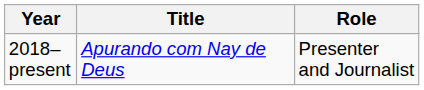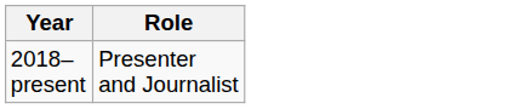- column: Title | Apurando com Nay de Deus
